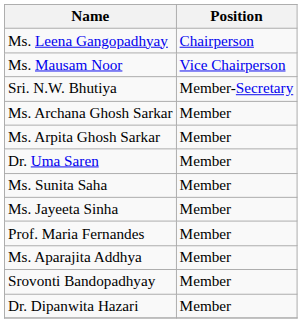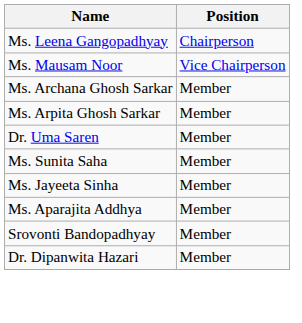- row: Sri. N.W. Bhutiya | Member-Secretary
- row: Prof. Maria Fernandes | Member
